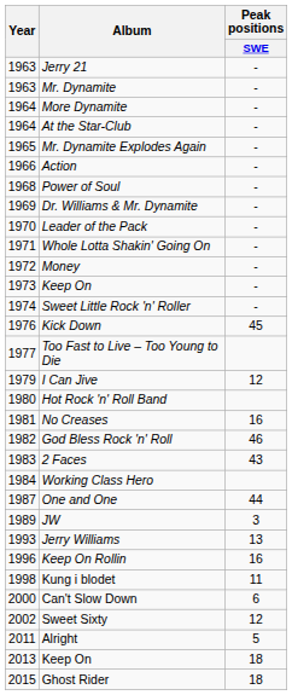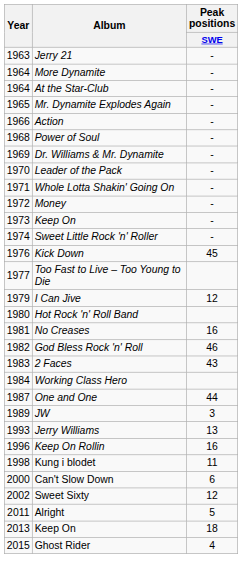- row: 1963 | Mr. Dynamite | -
Ghost Rider | Peak positions / SWE: 18 -> 4
